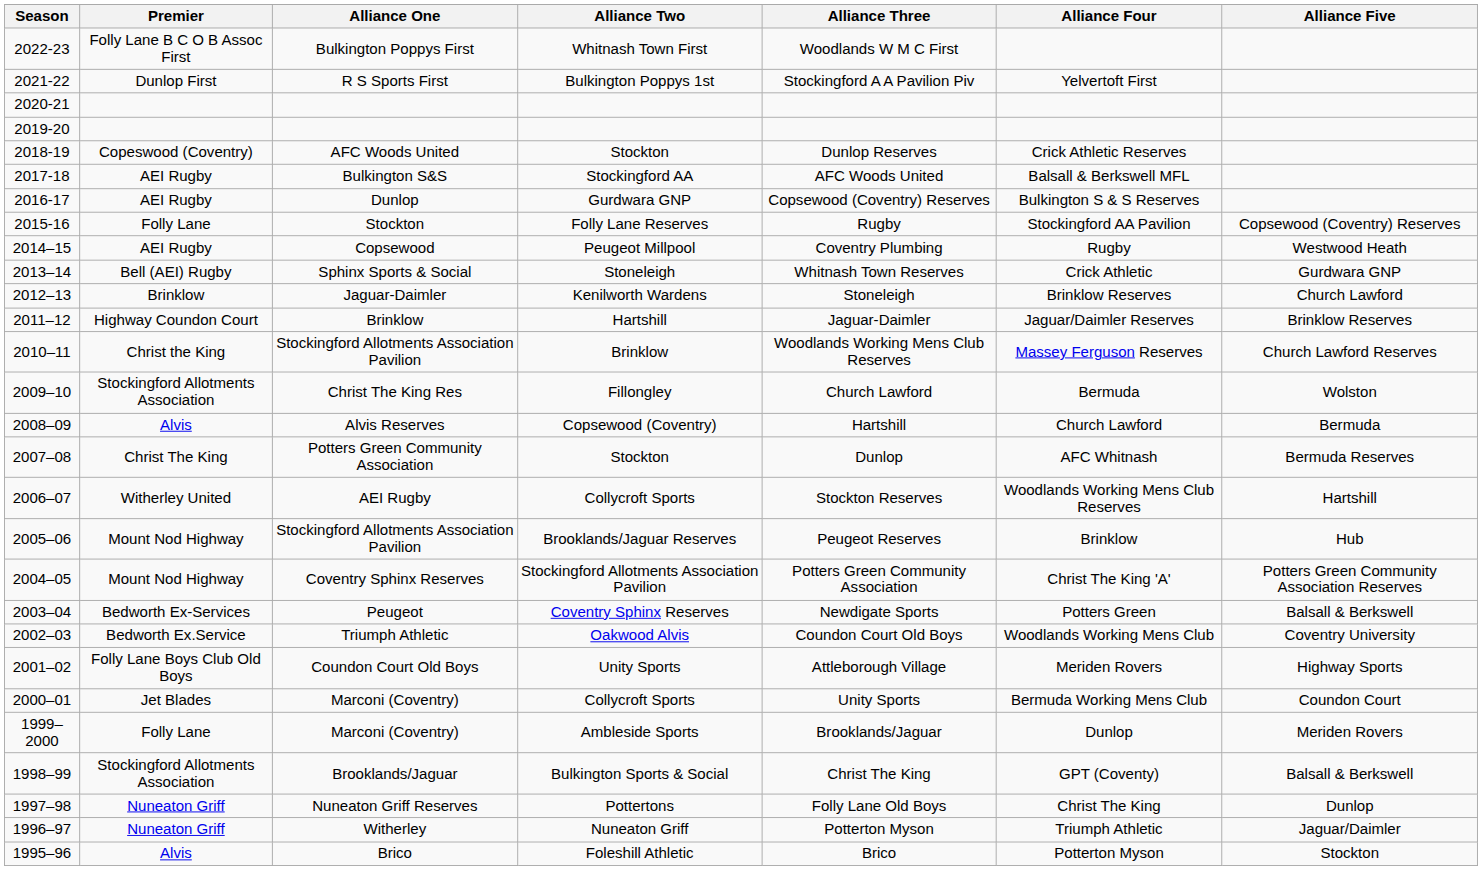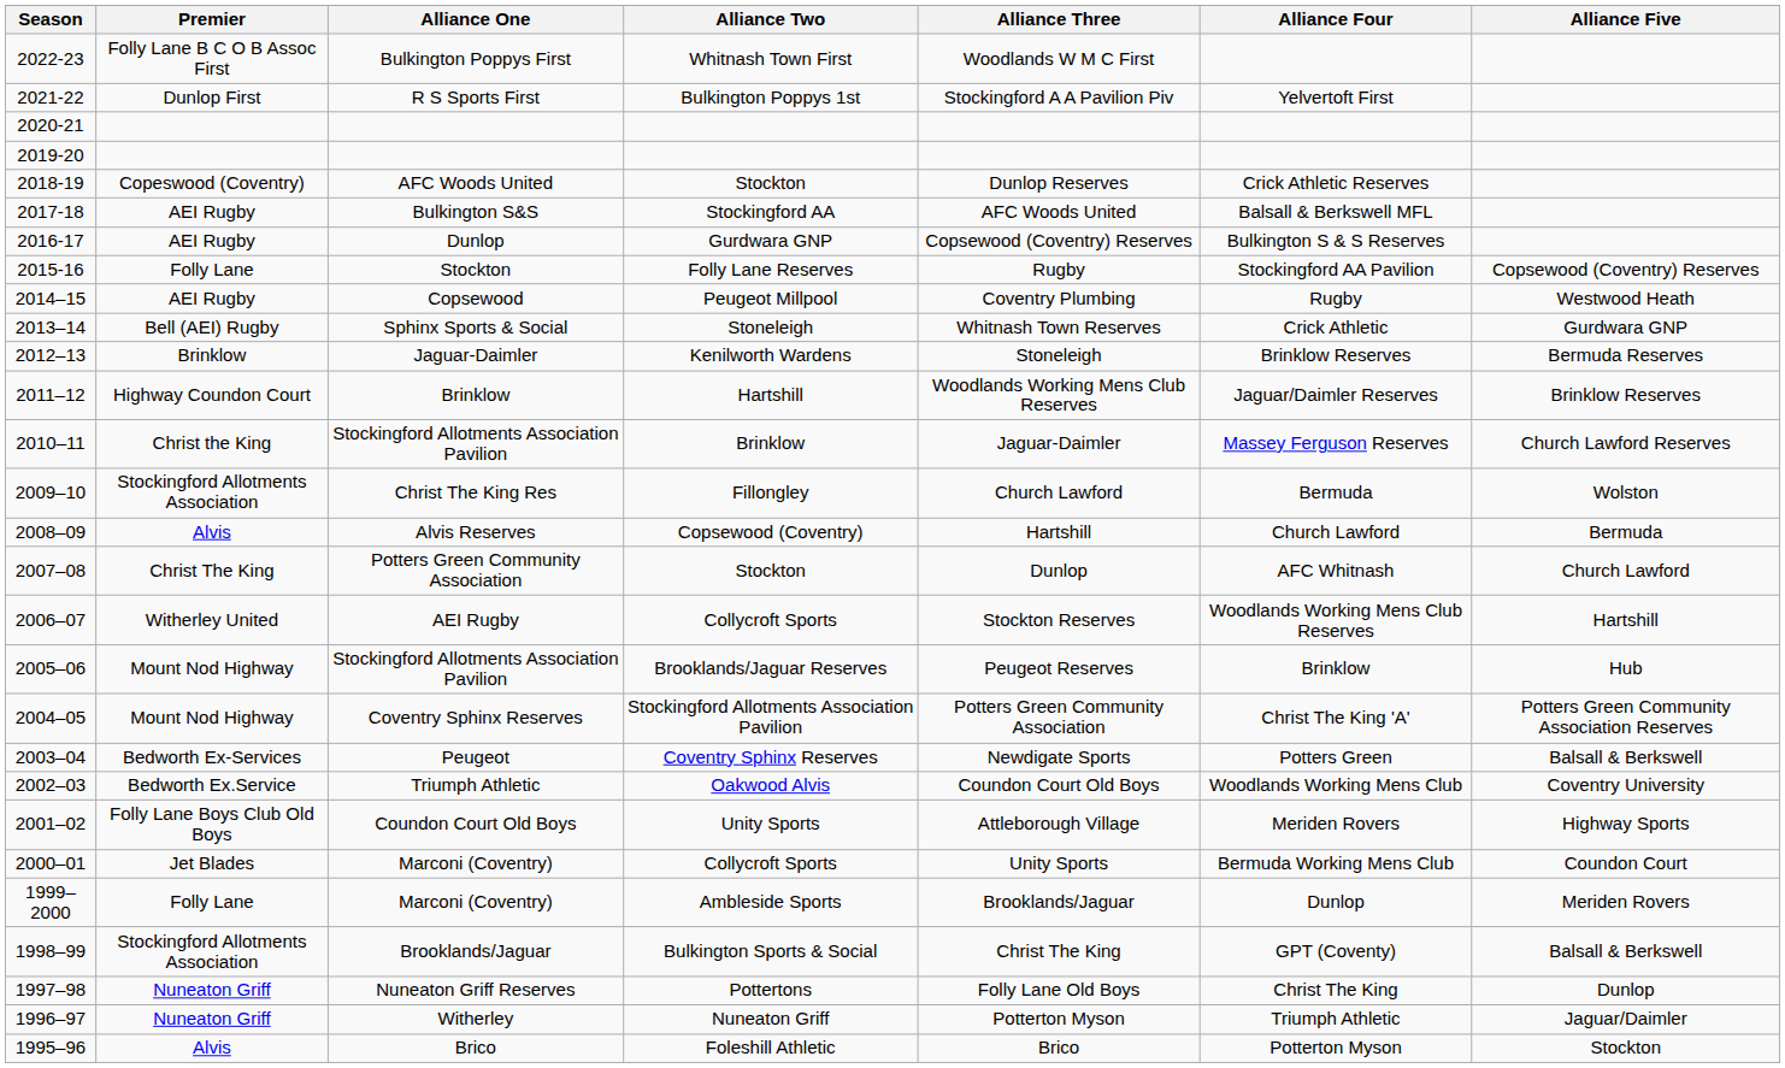2012–13 | Alliance Five: Church Lawford -> Bermuda Reserves
2011–12 | Alliance Three: Jaguar-Daimler -> Woodlands Working Mens Club Reserves
2010–11 | Alliance Three: Woodlands Working Mens Club Reserves -> Jaguar-Daimler
2007–08 | Alliance Five: Bermuda Reserves -> Church Lawford
